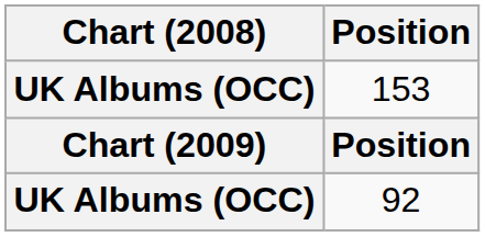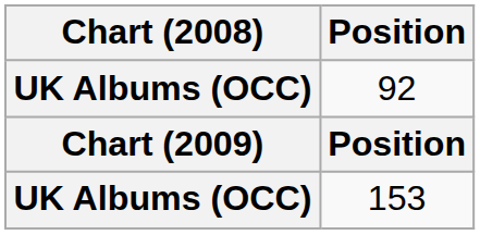rows swapped: 153 <-> 92
